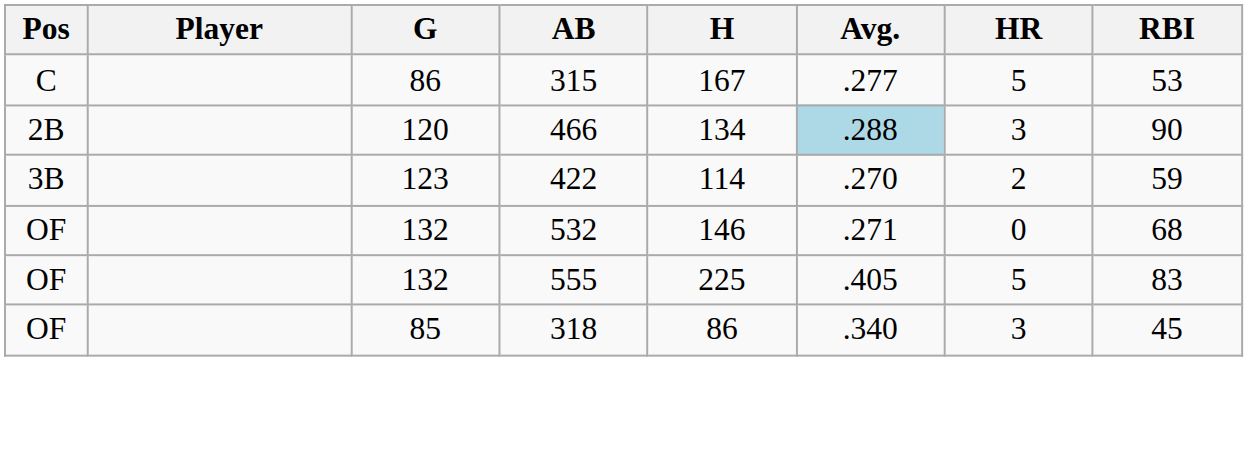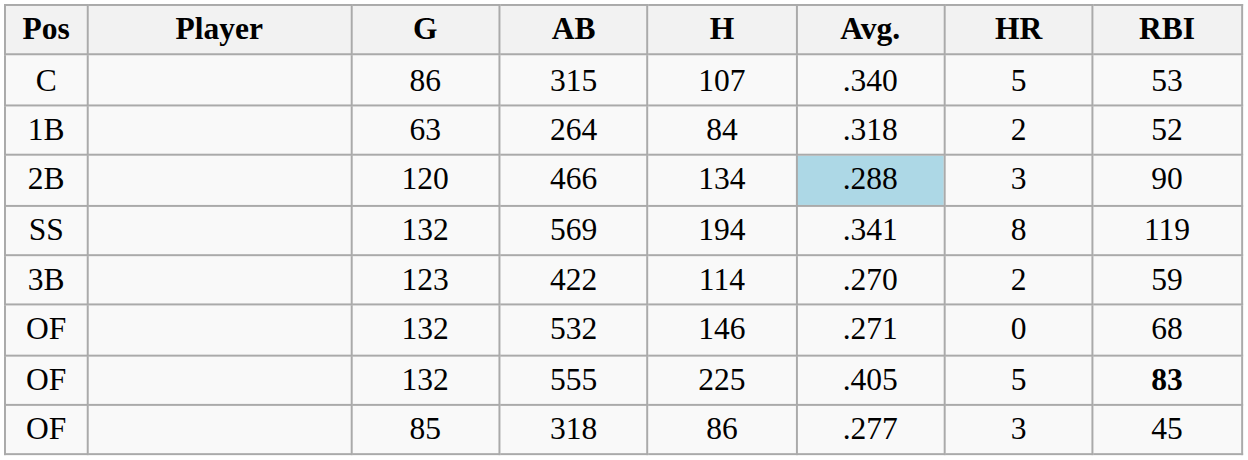315 | H: 167 -> 107
315 | Avg.: .277 -> .340
+ row: 1B | 63 | 264 | 84 | .318 | 2 | 52
+ row: SS | 132 | 569 | 194 | .341 | 8 | 119
555 | RBI: normal -> bold
318 | Avg.: .340 -> .277
